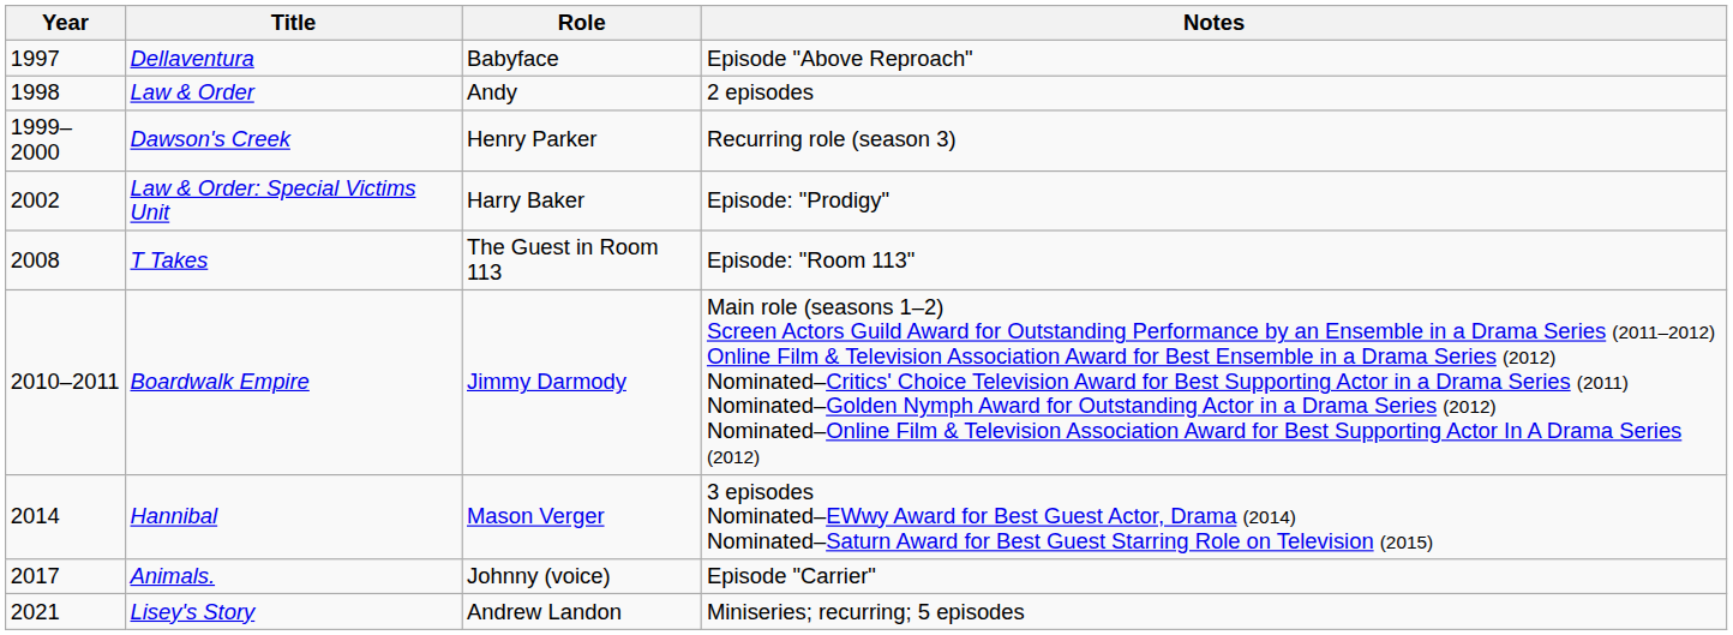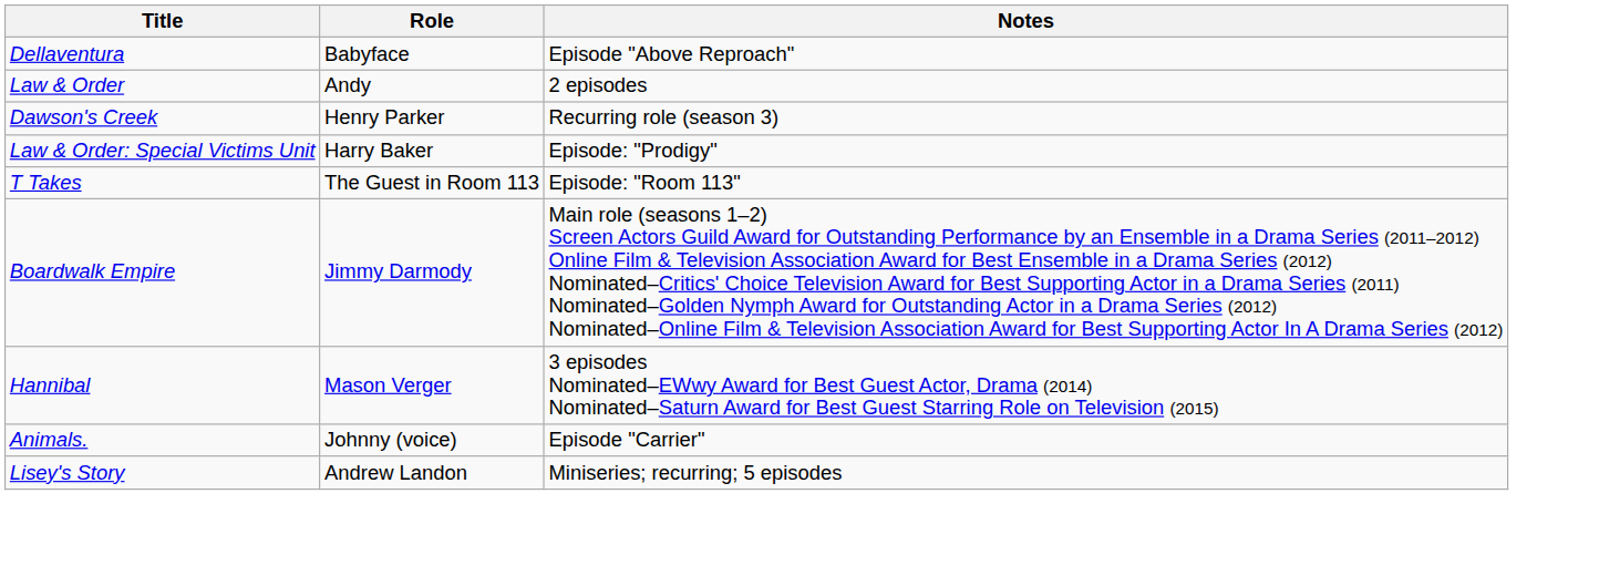- column: Year | 1997 | 1998 | 1999–2000 | 2002 | 2008 | 2010–2011 | 2014 | 2017 | 2021
